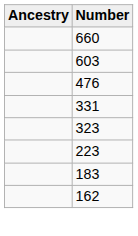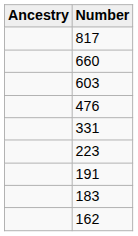+ row: 817
- row: 323
+ row: 191
